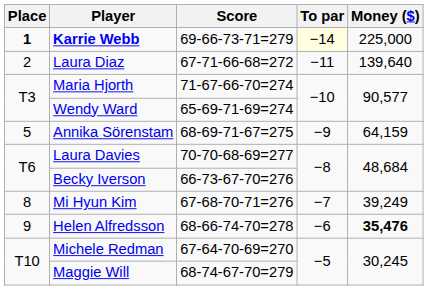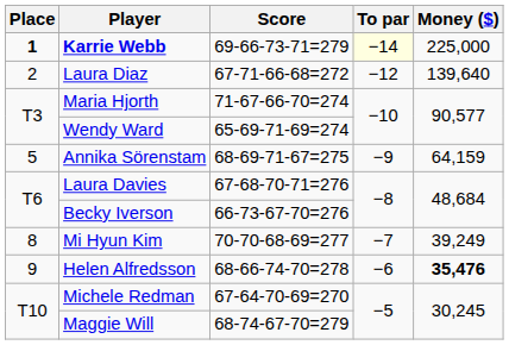Laura Diaz | To par: −11 -> −12
Laura Davies | Score: 70-70-68-69=277 -> 67-68-70-71=276
Mi Hyun Kim | Score: 67-68-70-71=276 -> 70-70-68-69=277
